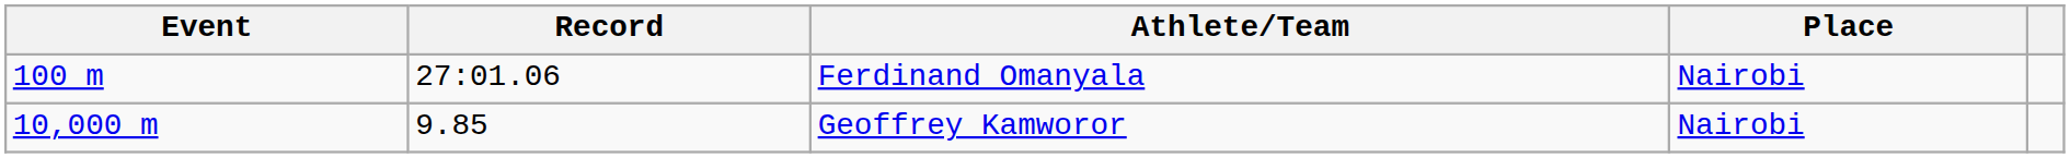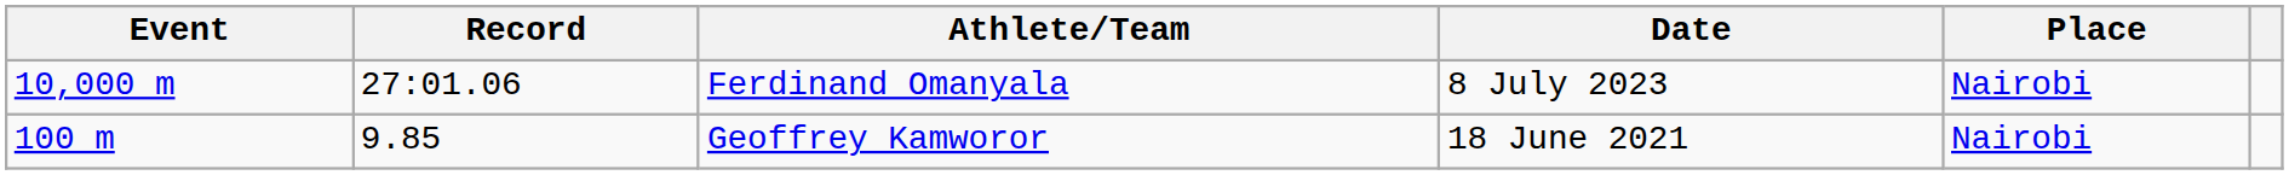+ column: Date | 8 July 2023 | 18 June 2021
Ferdinand Omanyala | Event: 100 m -> 10,000 m
Geoffrey Kamworor | Event: 10,000 m -> 100 m
